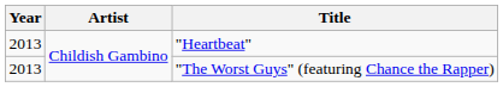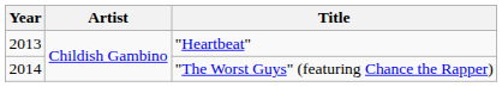"The Worst Guys" (featuring Chance the Rapper) | Year: 2013 -> 2014
